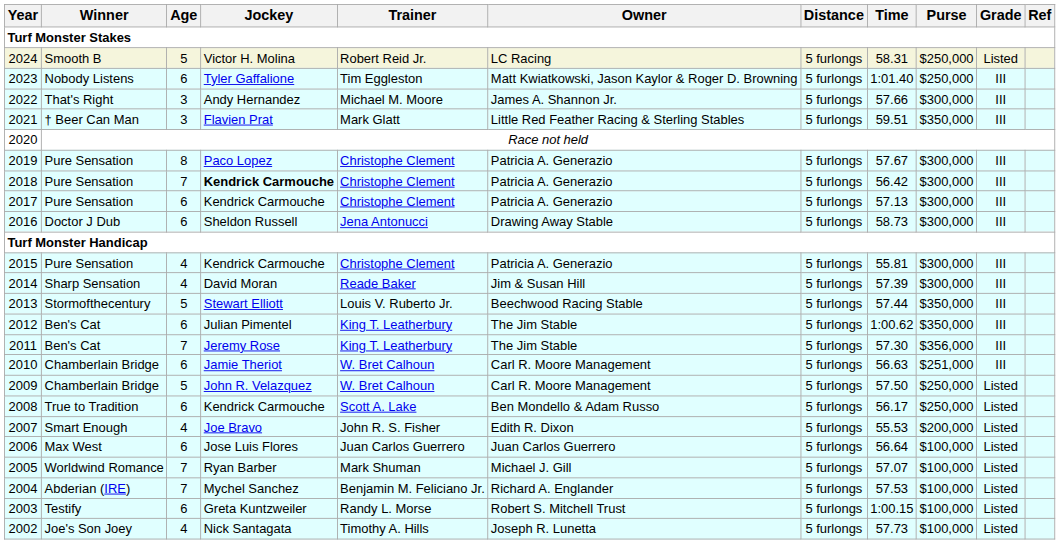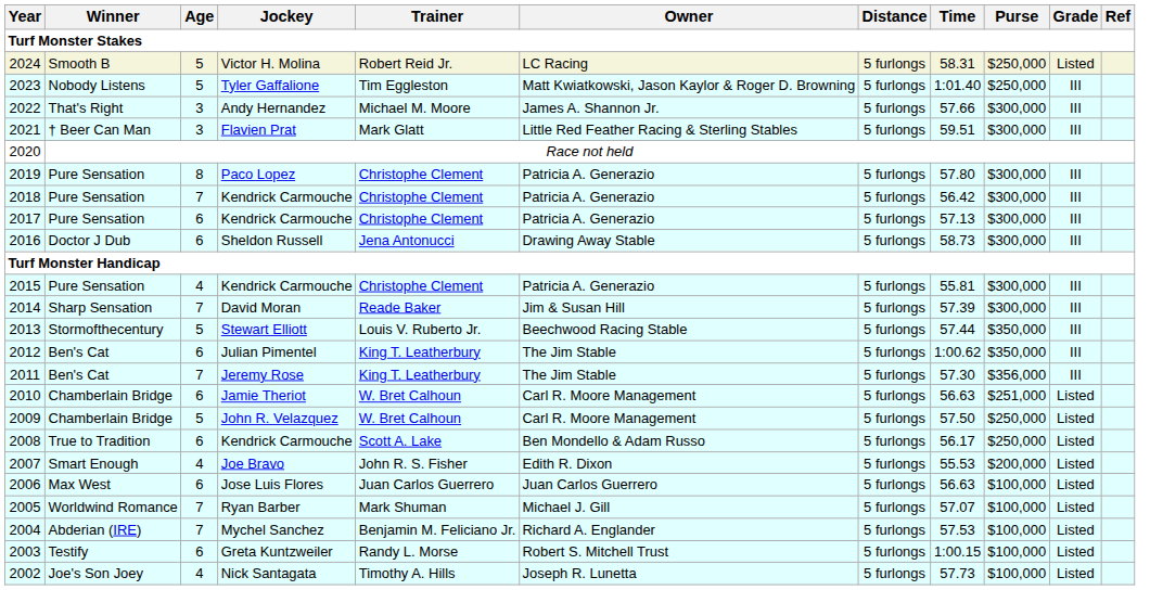2023 | Age: 6 -> 5
2021 | Purse: $350,000 -> $300,000
2019 | Time: 57.67 -> 57.80
2018 | Jockey: bold -> normal
2014 | Age: 4 -> 7
2010 | Grade: III -> Listed
2006 | Time: 56.64 -> 56.63
